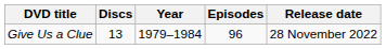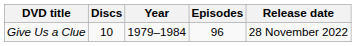Give Us a Clue | Discs: 13 -> 10
